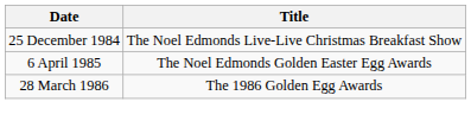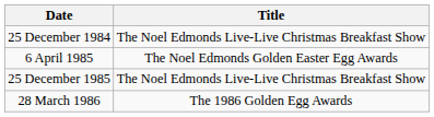+ row: 25 December 1985 | The Noel Edmonds Live-Live Christmas Breakfast Show
